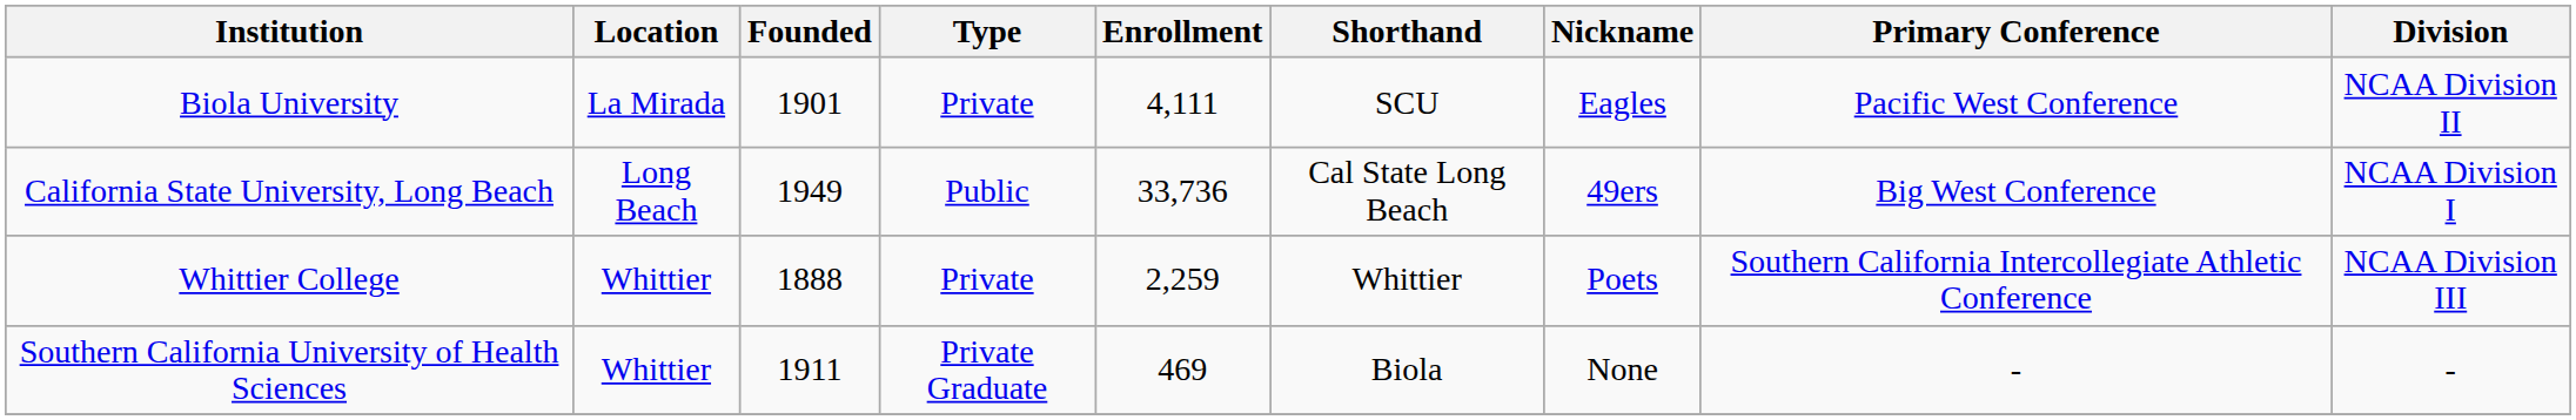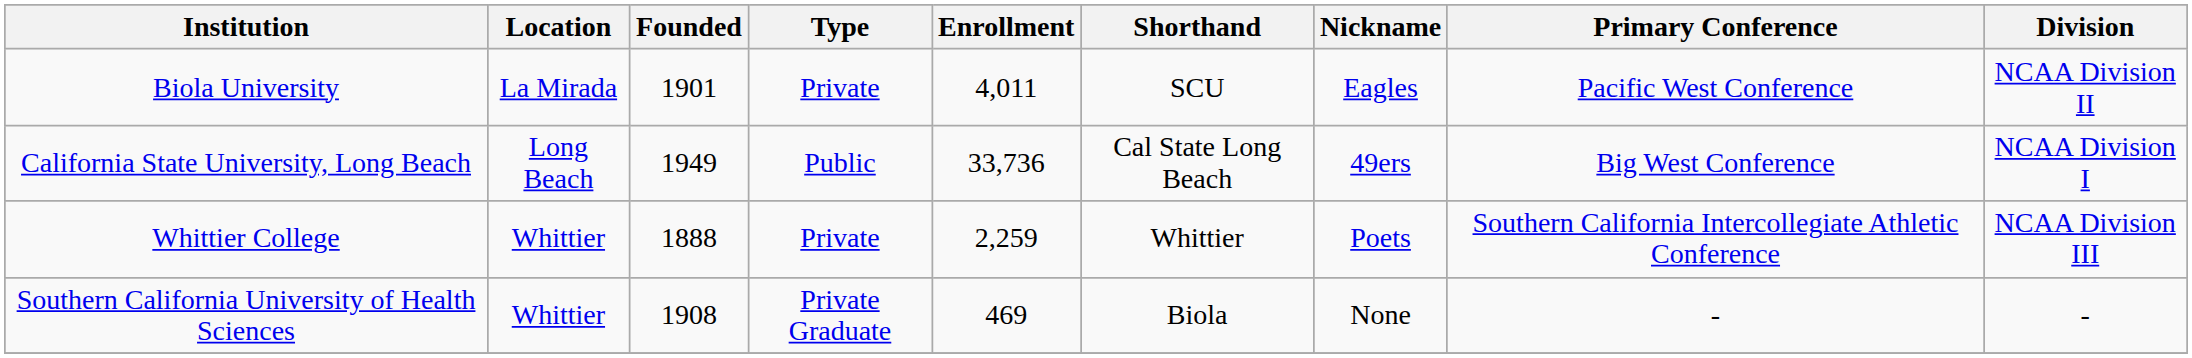Biola University | Enrollment: 4,111 -> 4,011
Southern California University of Health Sciences | Founded: 1911 -> 1908
